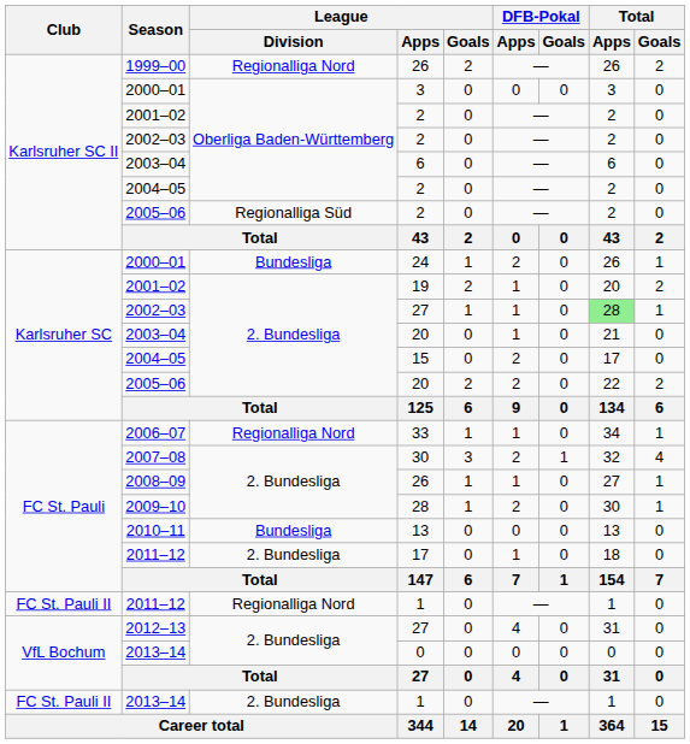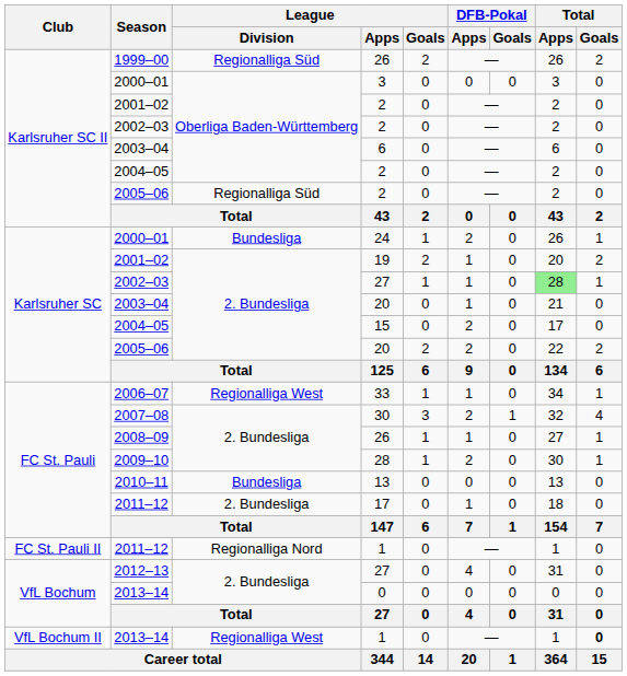1999–00 / 26 | League / Division: Regionalliga Nord -> Regionalliga Süd
33 | League / Division: Regionalliga Nord -> Regionalliga West
2013–14 / 1 | Club: FC St. Pauli II -> VfL Bochum II
2013–14 / 1 | League / Division: 2. Bundesliga -> Regionalliga West
2013–14 / 1 | Total / Goals: normal -> bold
